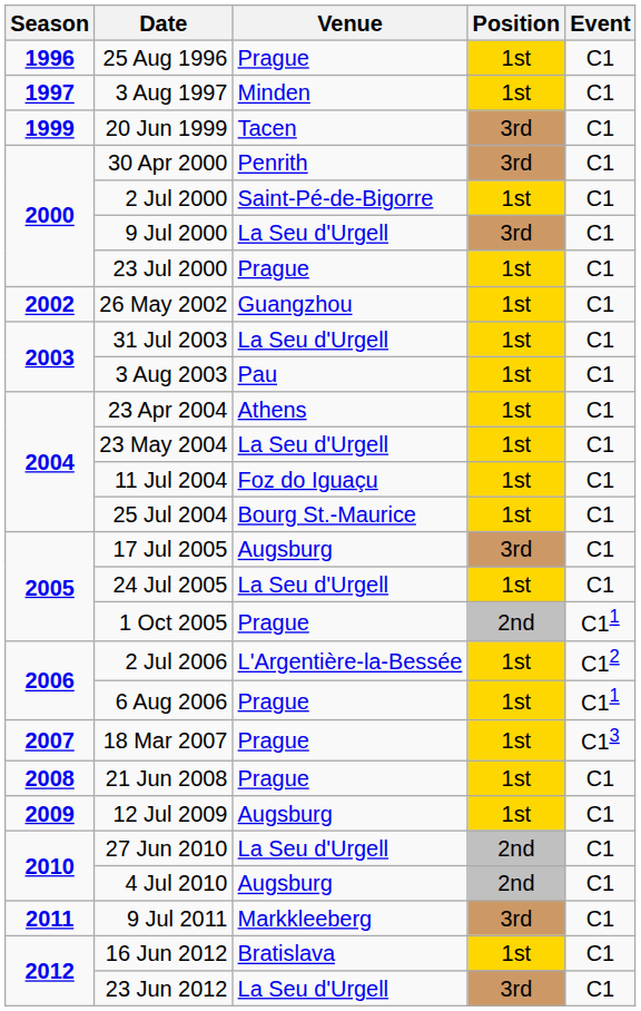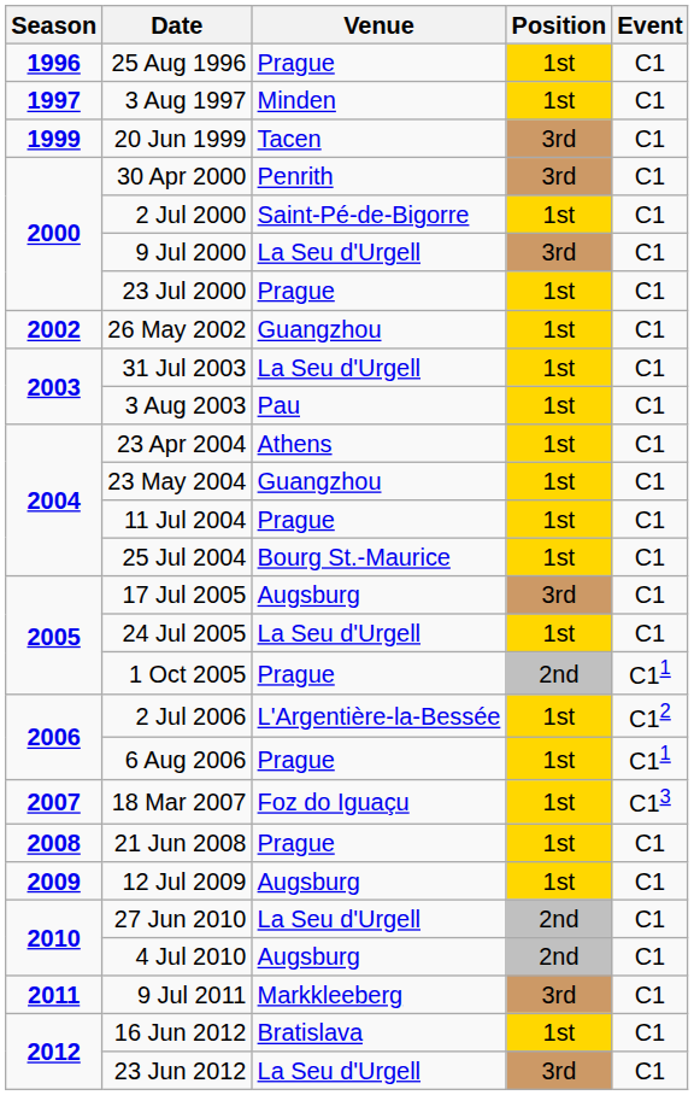23 May 2004 | Venue: La Seu d'Urgell -> Guangzhou
11 Jul 2004 | Venue: Foz do Iguaçu -> Prague
18 Mar 2007 | Venue: Prague -> Foz do Iguaçu
